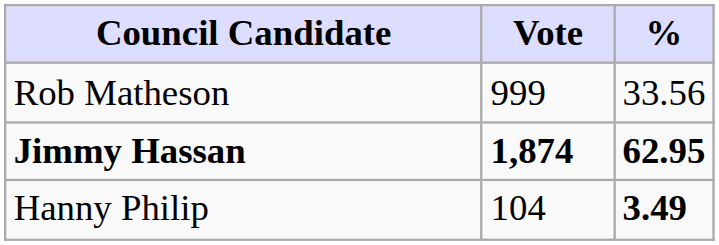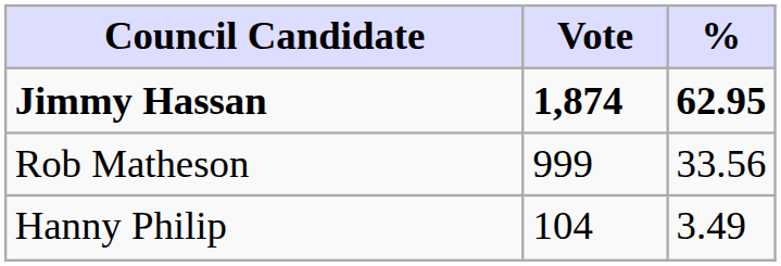rows swapped: Jimmy Hassan <-> Rob Matheson
Hanny Philip | %: bold -> normal
